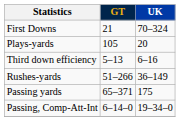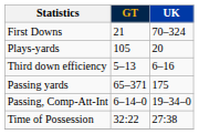- row: Rushes-yards | 51–266 | 36–149
+ row: Time of Possession | 32:22 | 27:38
